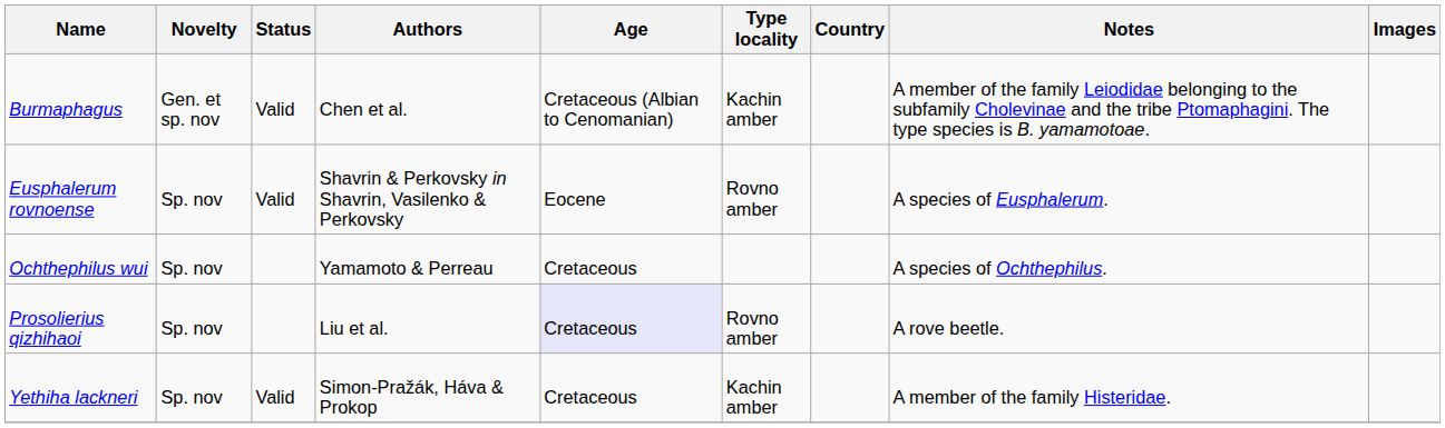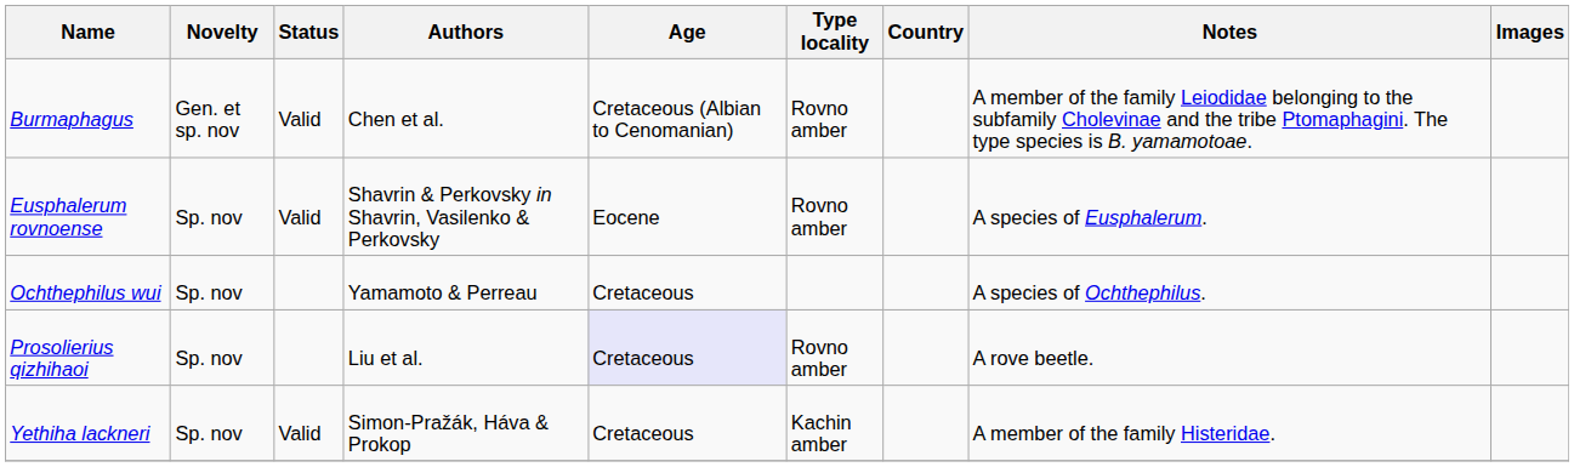Burmaphagus | Type locality: Kachin amber -> Rovno amber
